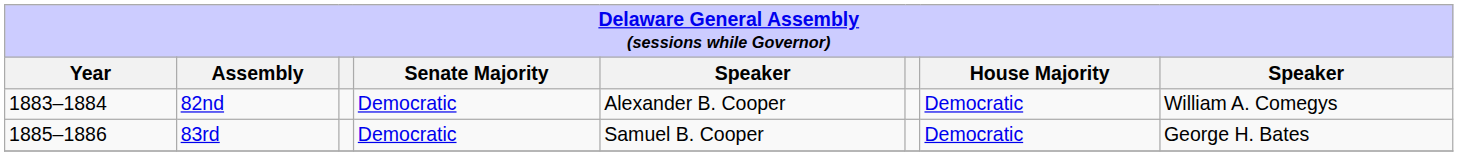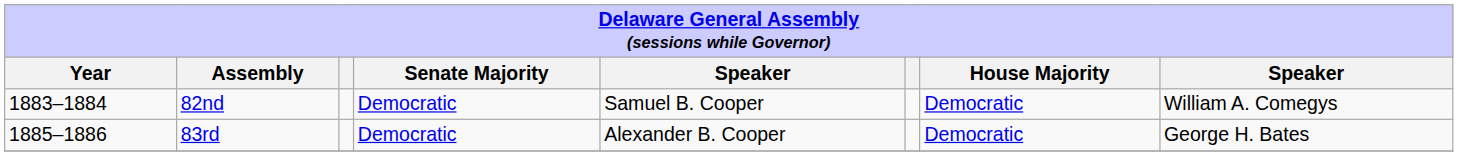82nd | column 5: Alexander B. Cooper -> Samuel B. Cooper
83rd | column 5: Samuel B. Cooper -> Alexander B. Cooper
